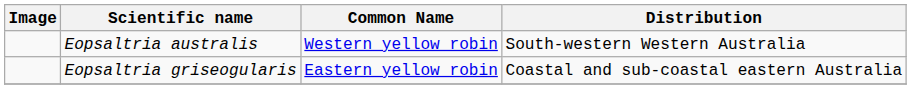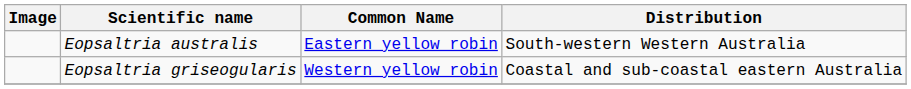Eopsaltria australis | Common Name: Western yellow robin -> Eastern yellow robin
Eopsaltria griseogularis | Common Name: Eastern yellow robin -> Western yellow robin
